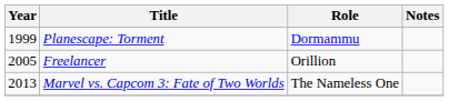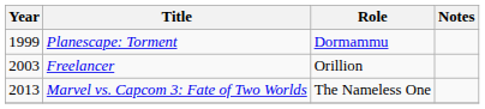Freelancer | Year: 2005 -> 2003
